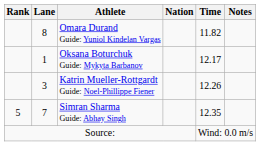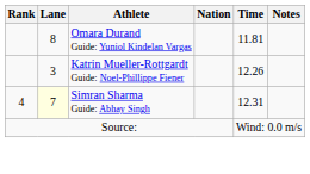Omara Durand Guide: Yuniol Kindelan Vargas | Time: 11.82 -> 11.81
- row: 1 | Oksana Boturchuk Guide: Mykyta Barbanov | 12.17
Simran Sharma Guide: Abhay Singh | Rank: 5 -> 4
Simran Sharma Guide: Abhay Singh | Lane: no background -> lightyellow background
Simran Sharma Guide: Abhay Singh | Time: 12.35 -> 12.31
